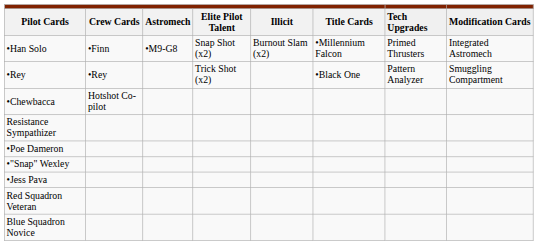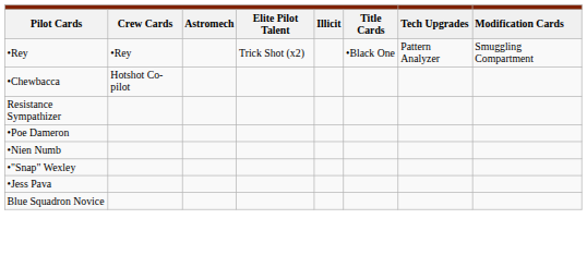- row: •Han Solo | •Finn | •M9-G8 | Snap Shot (x2) | Burnout Slam (x2) | •Millennium Falcon | Primed Thrusters | Integrated Astromech
+ row: •Nien Numb
- row: Red Squadron Veteran
